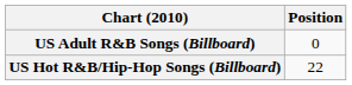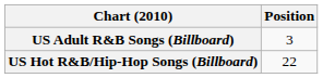US Adult R&B Songs (Billboard) | Position: 0 -> 3
